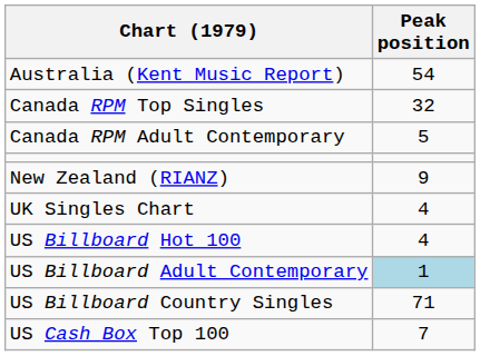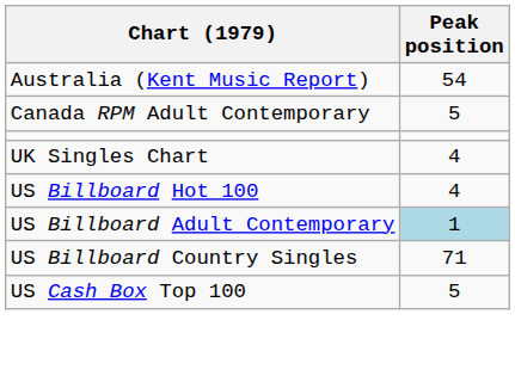- row: Canada RPM Top Singles | 32
- row: New Zealand (RIANZ) | 9
US Cash Box Top 100 | Peak position: 7 -> 5
